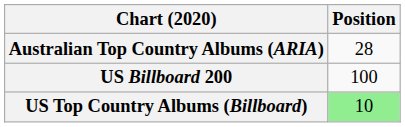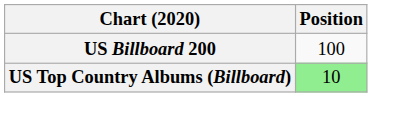- row: Australian Top Country Albums (ARIA) | 28
